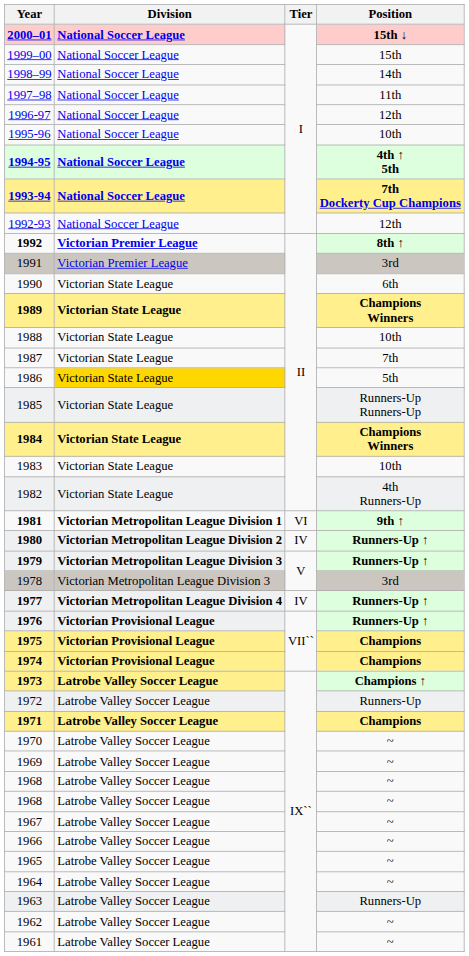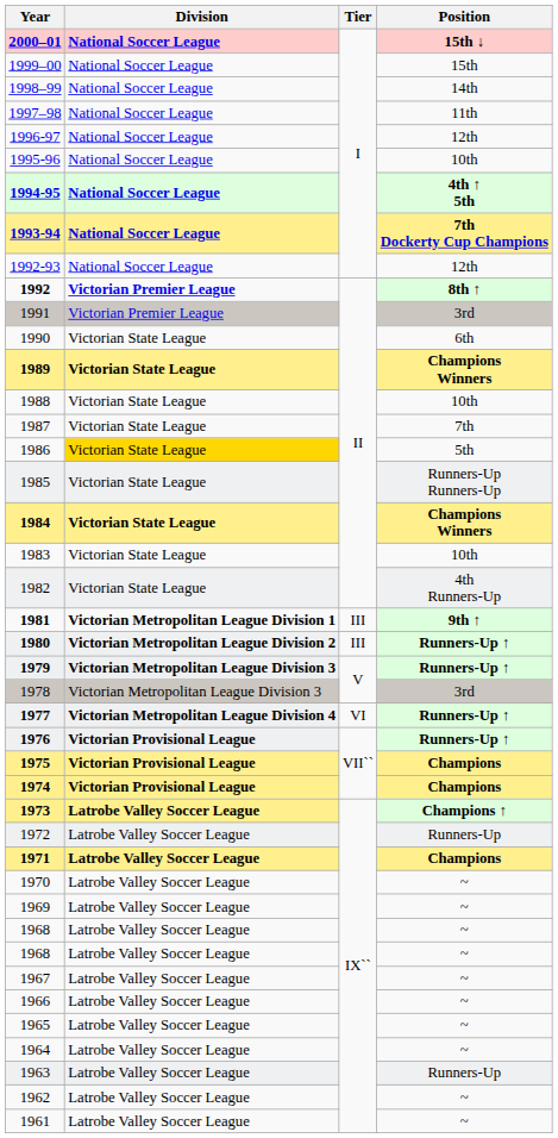1981 | Tier: VI -> III
1980 | Tier: IV -> III
1977 | Tier: IV -> VI
